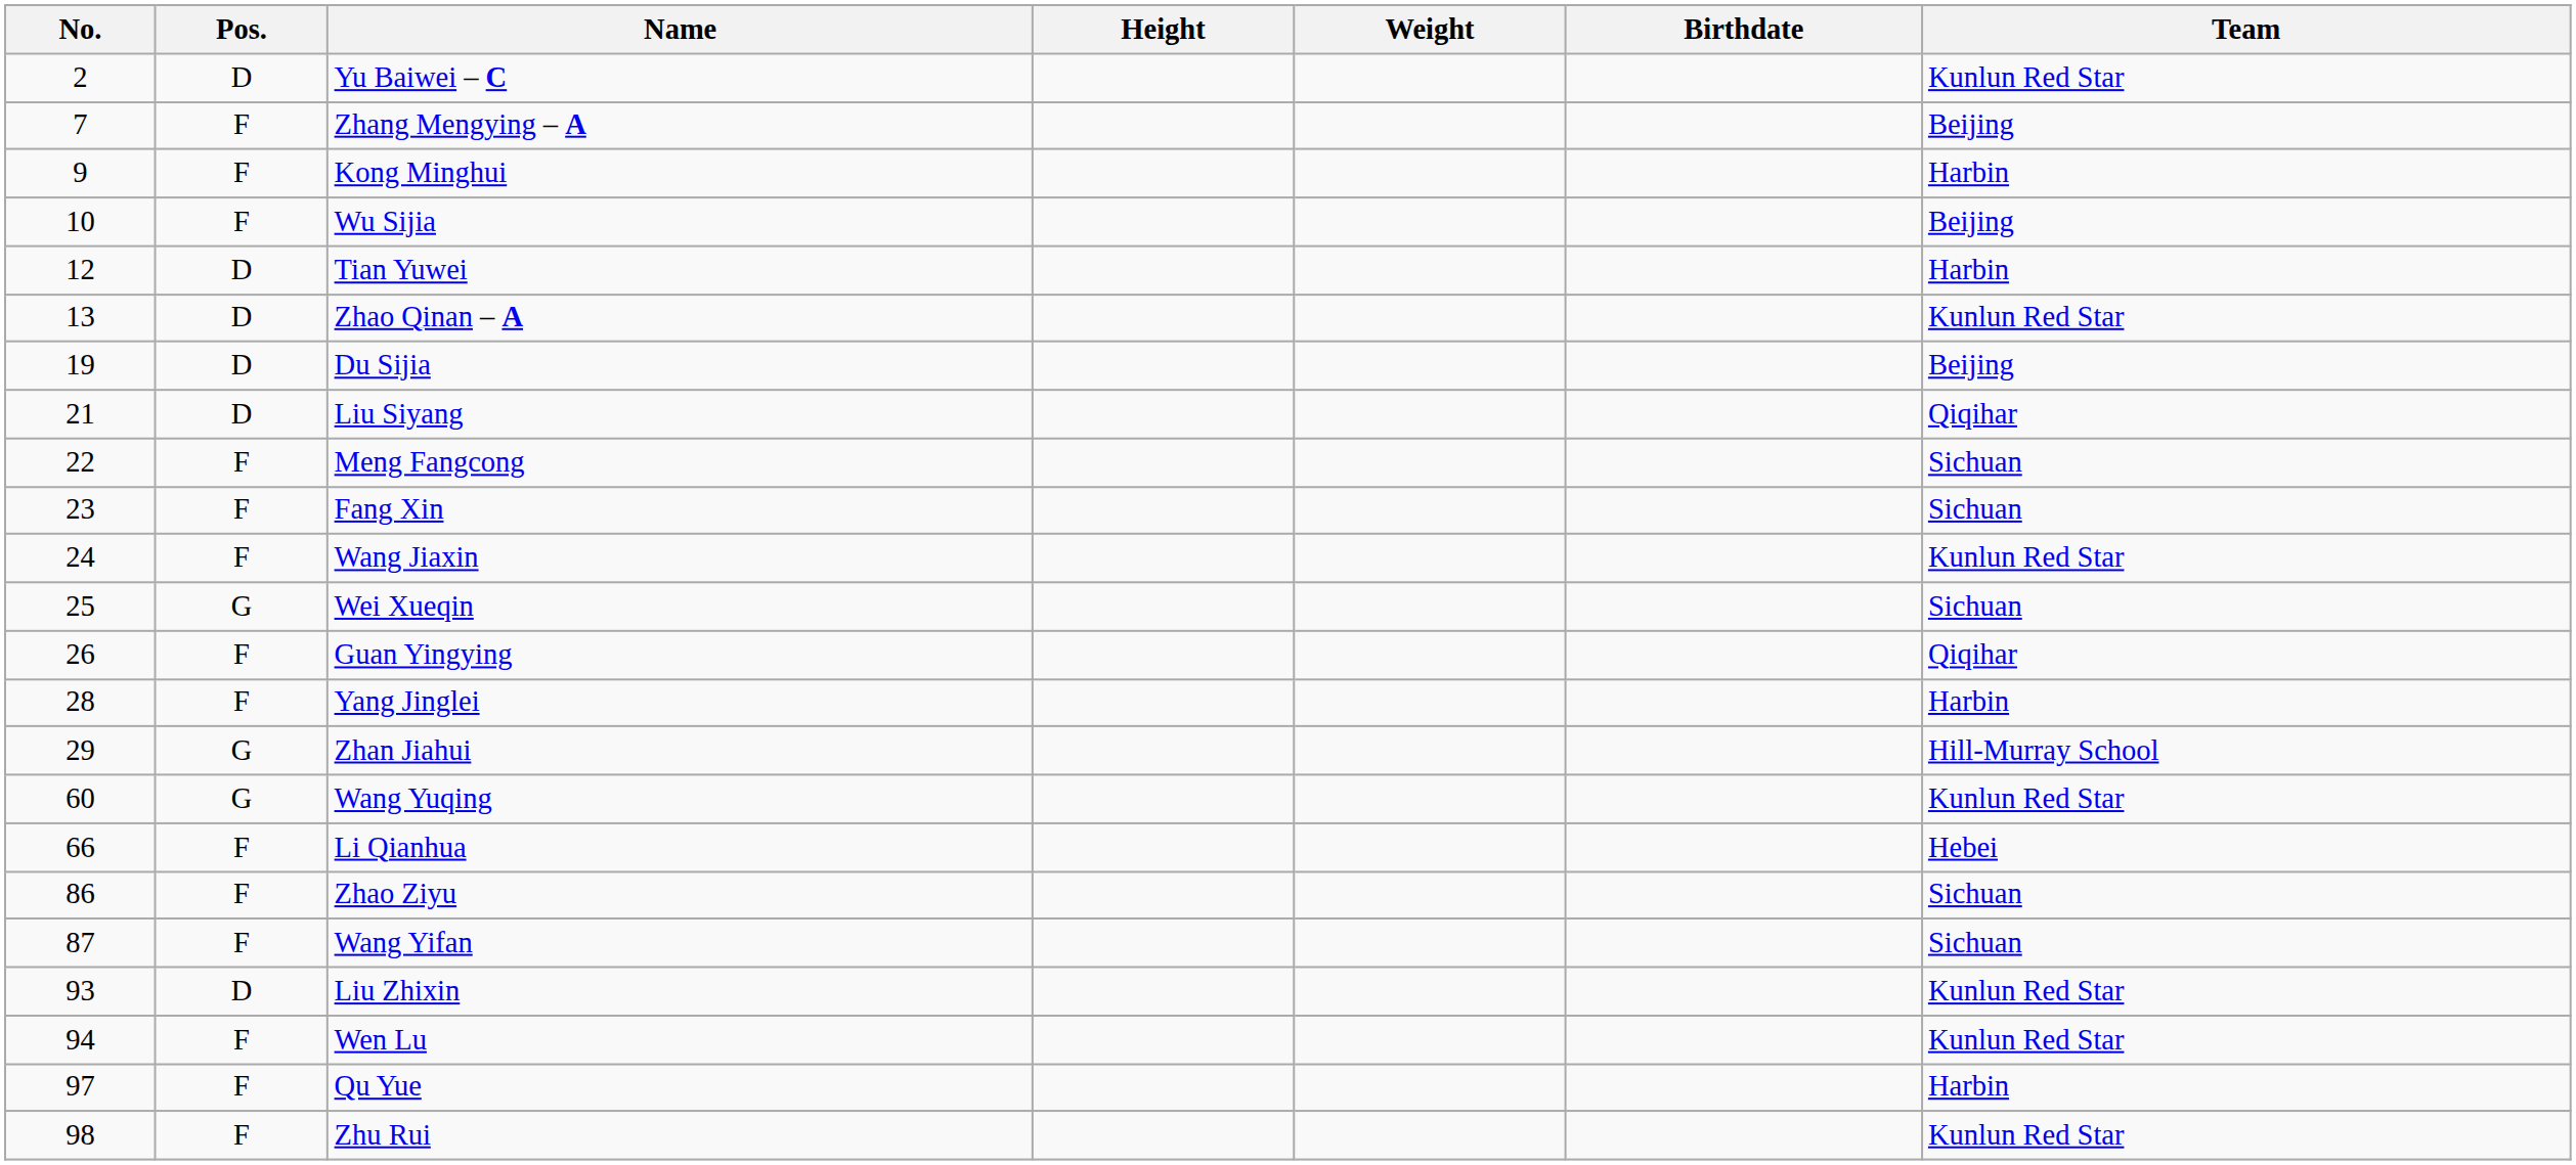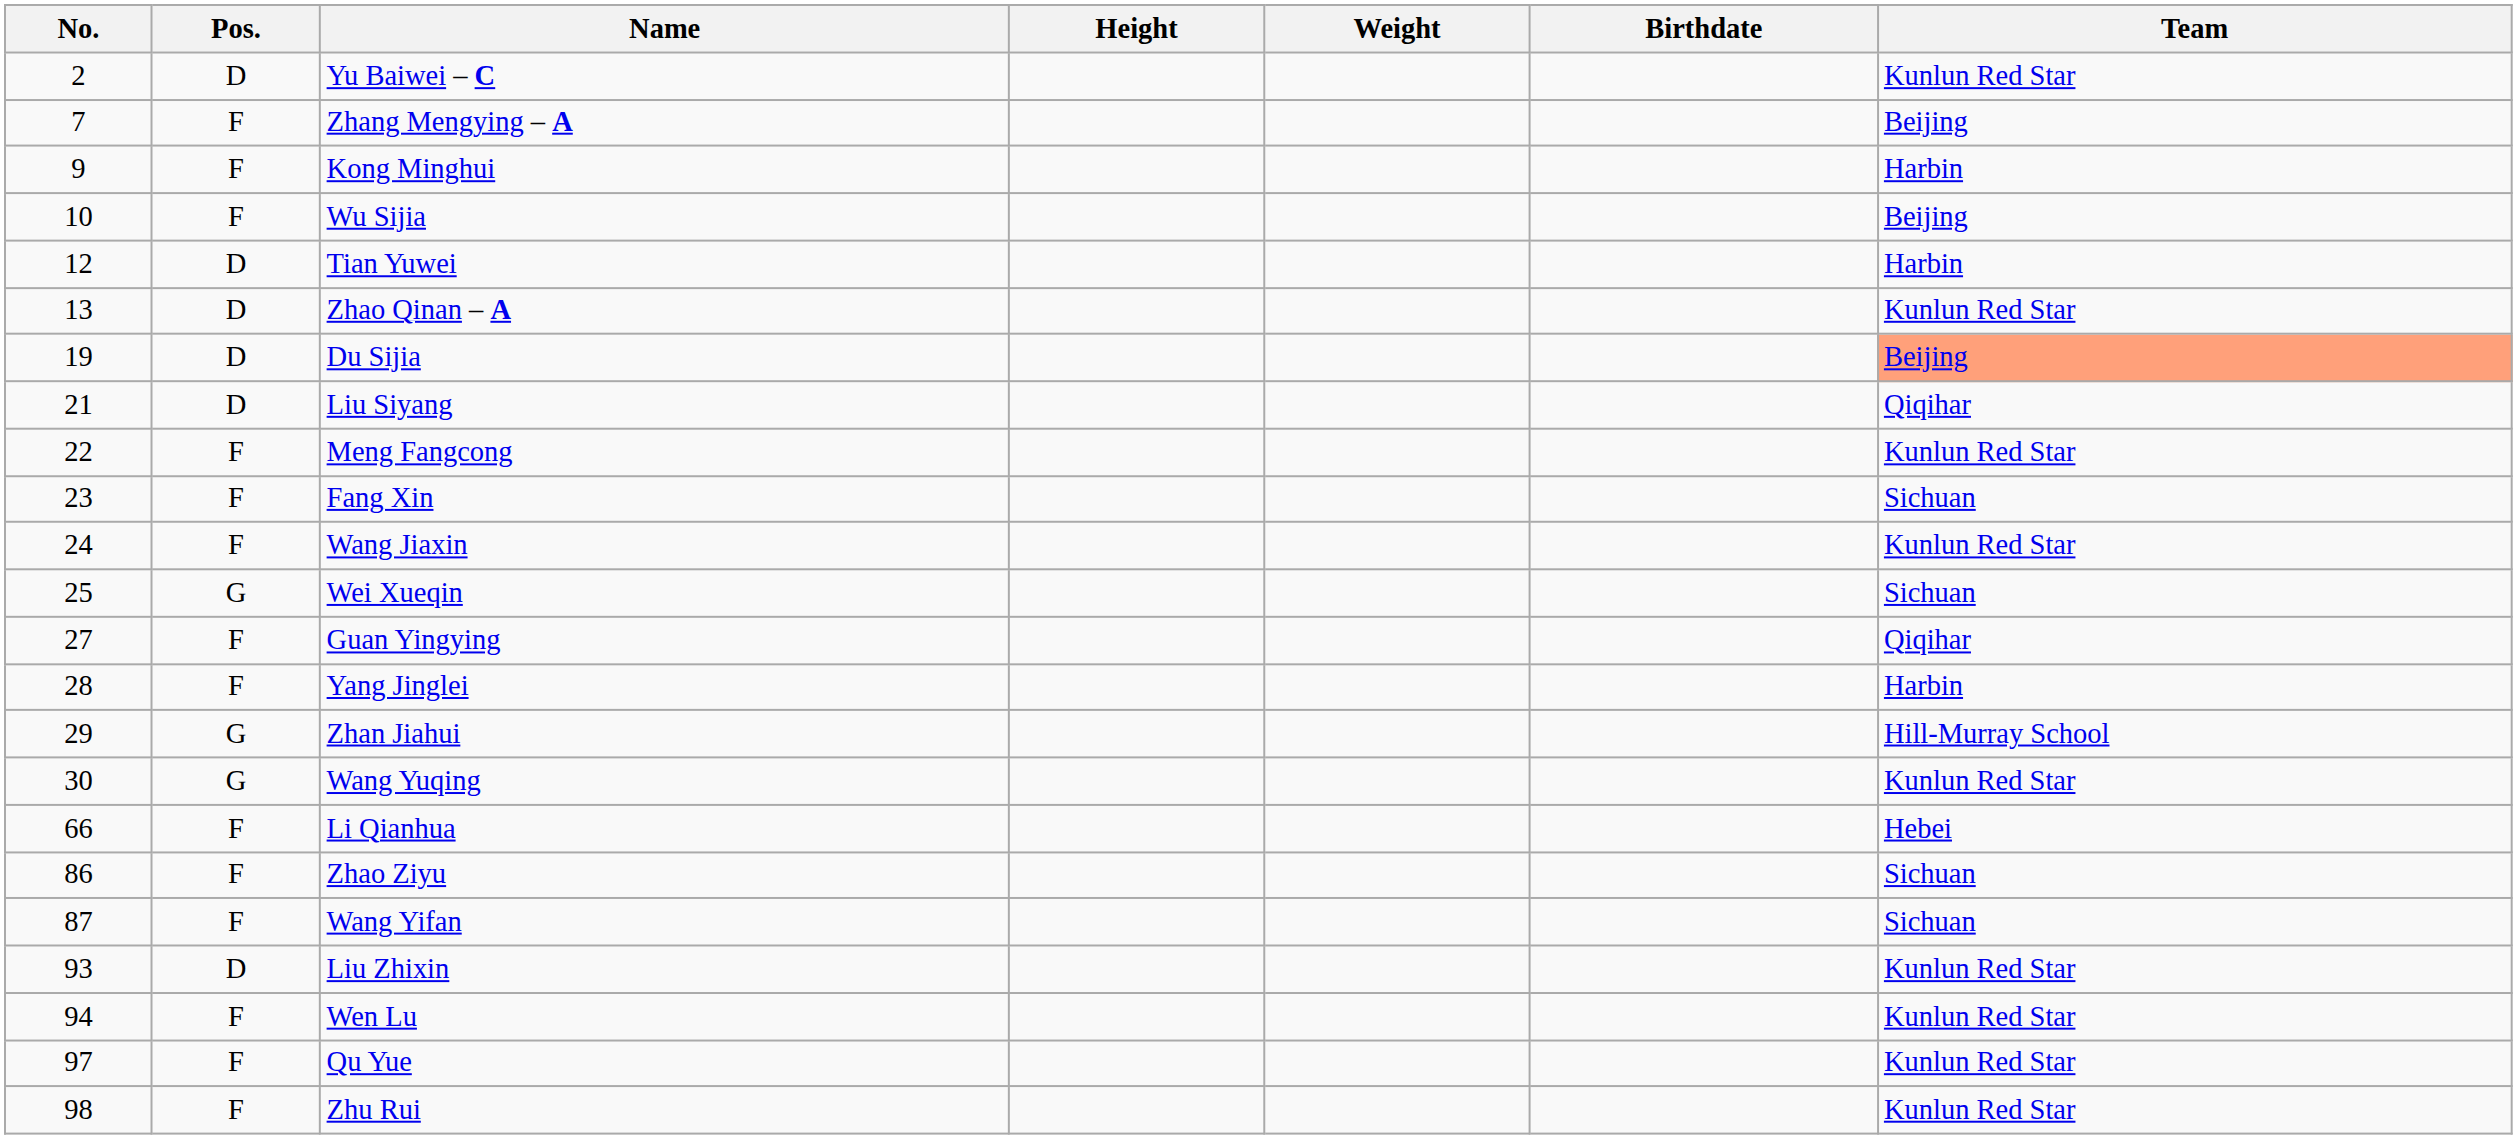Du Sijia | Team: no background -> lightsalmon background
Meng Fangcong | Team: Sichuan -> Kunlun Red Star
Guan Yingying | No.: 26 -> 27
Wang Yuqing | No.: 60 -> 30
Qu Yue | Team: Harbin -> Kunlun Red Star
